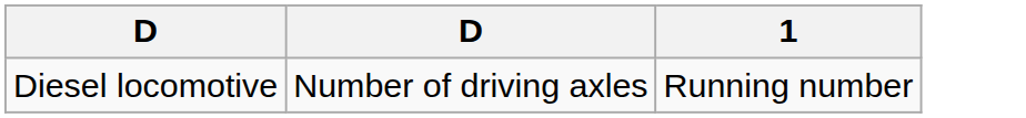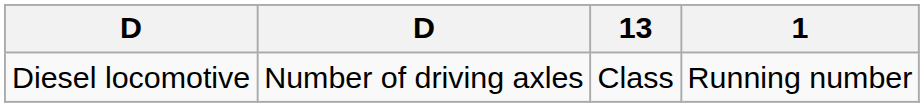+ column: 13 | Class
